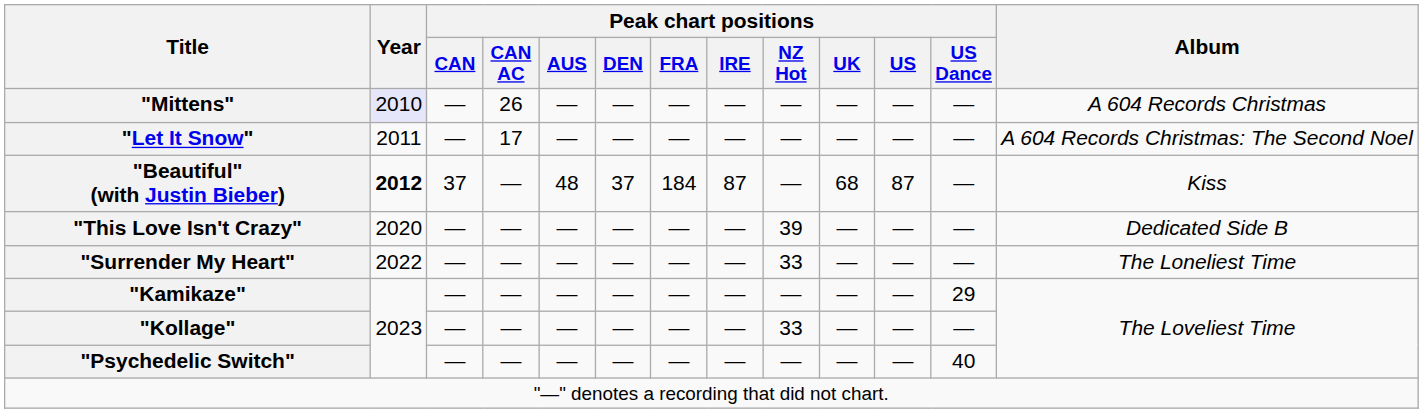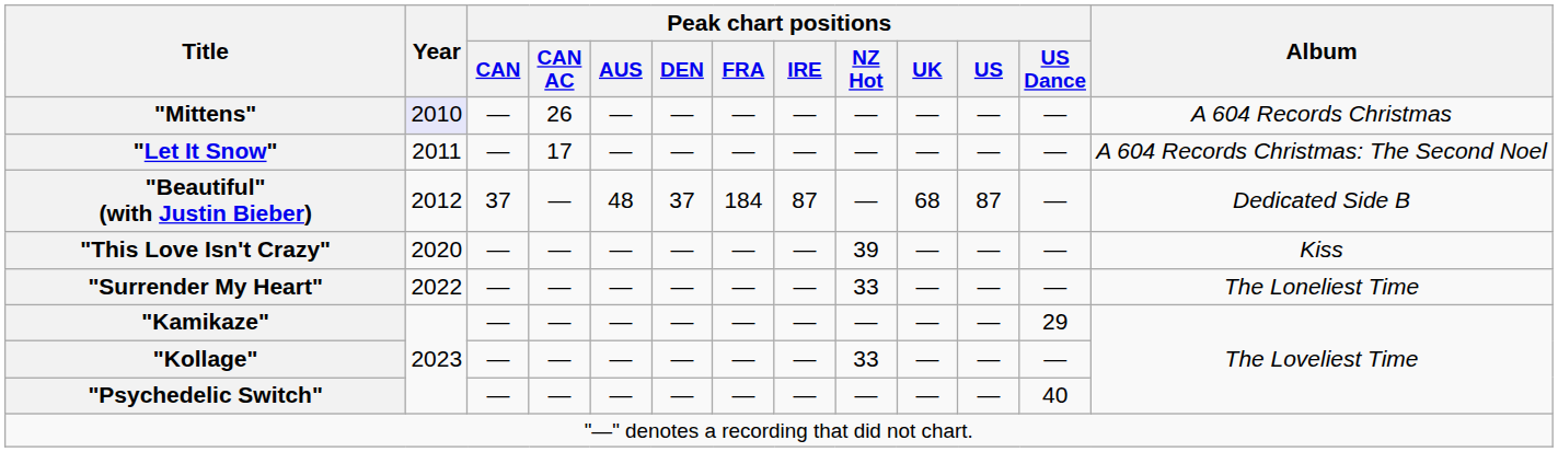"Beautiful" (with Justin Bieber) | Year: bold -> normal
"Beautiful" (with Justin Bieber) | Album: Kiss -> Dedicated Side B
"This Love Isn't Crazy" | Album: Dedicated Side B -> Kiss
